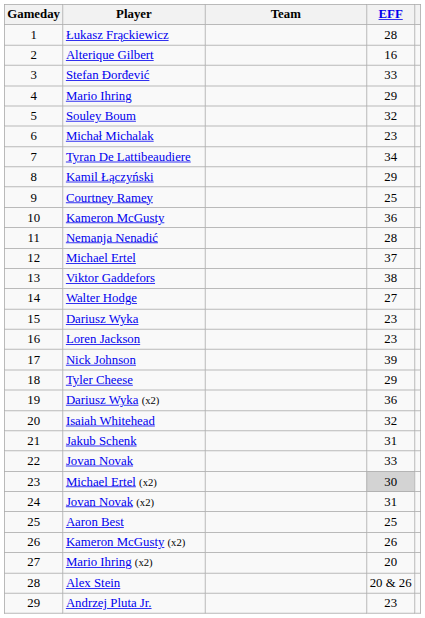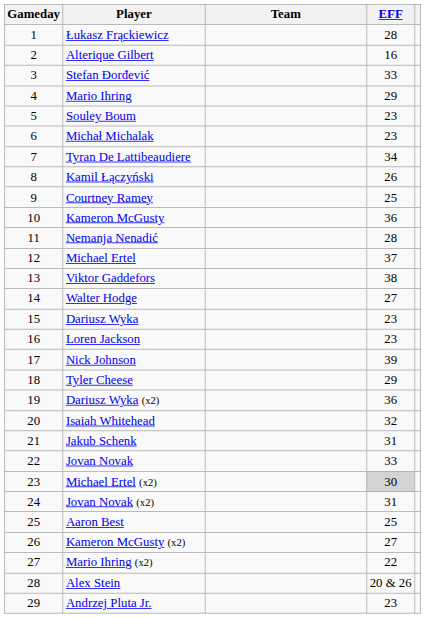Souley Boum | EFF: 32 -> 23
Kamil Łączyński | EFF: 29 -> 26
Kameron McGusty (x2) | EFF: 26 -> 27
Mario Ihring (x2) | EFF: 20 -> 22
